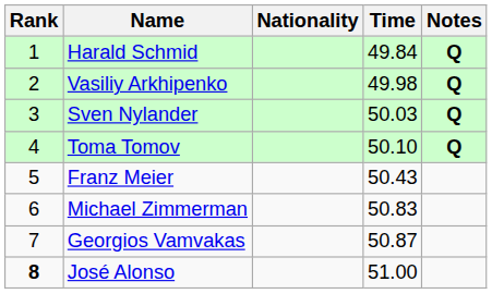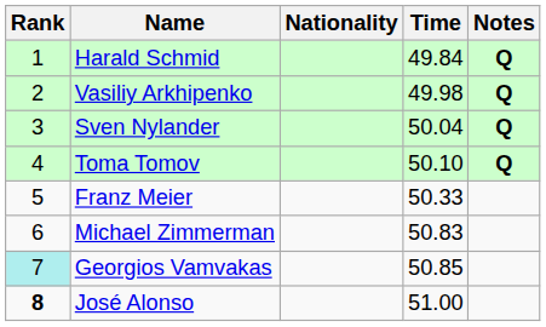Sven Nylander | Time: 50.03 -> 50.04
Franz Meier | Time: 50.43 -> 50.33
Georgios Vamvakas | Rank: no background -> paleturquoise background
Georgios Vamvakas | Time: 50.87 -> 50.85
